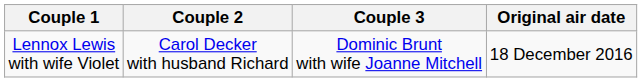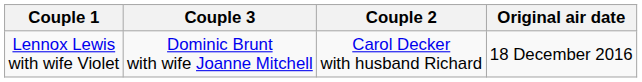columns swapped: Couple 2 <-> Couple 3
